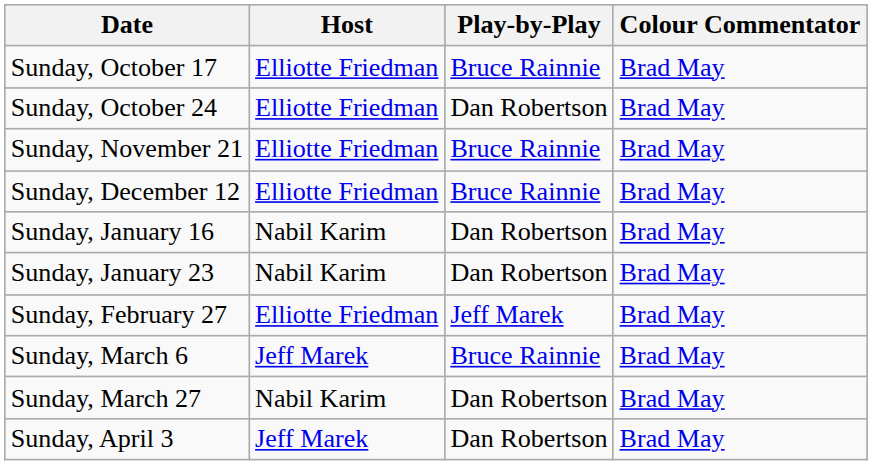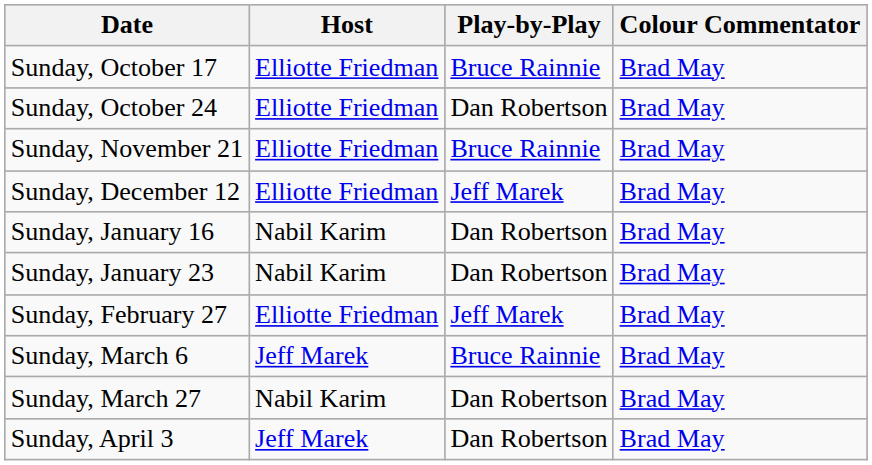Sunday, December 12 | Play-by-Play: Bruce Rainnie -> Jeff Marek
